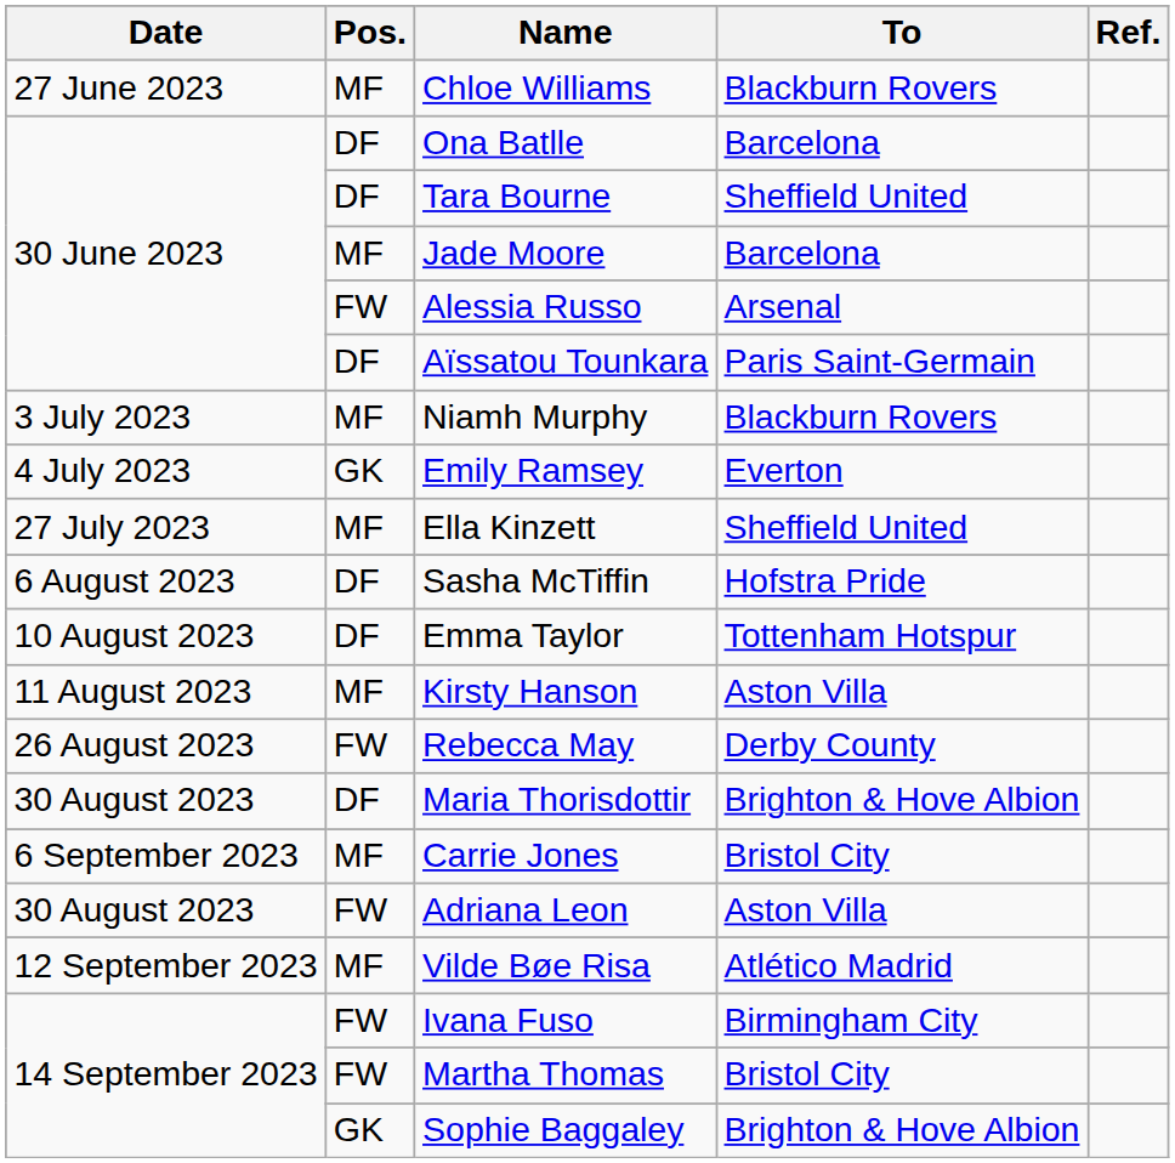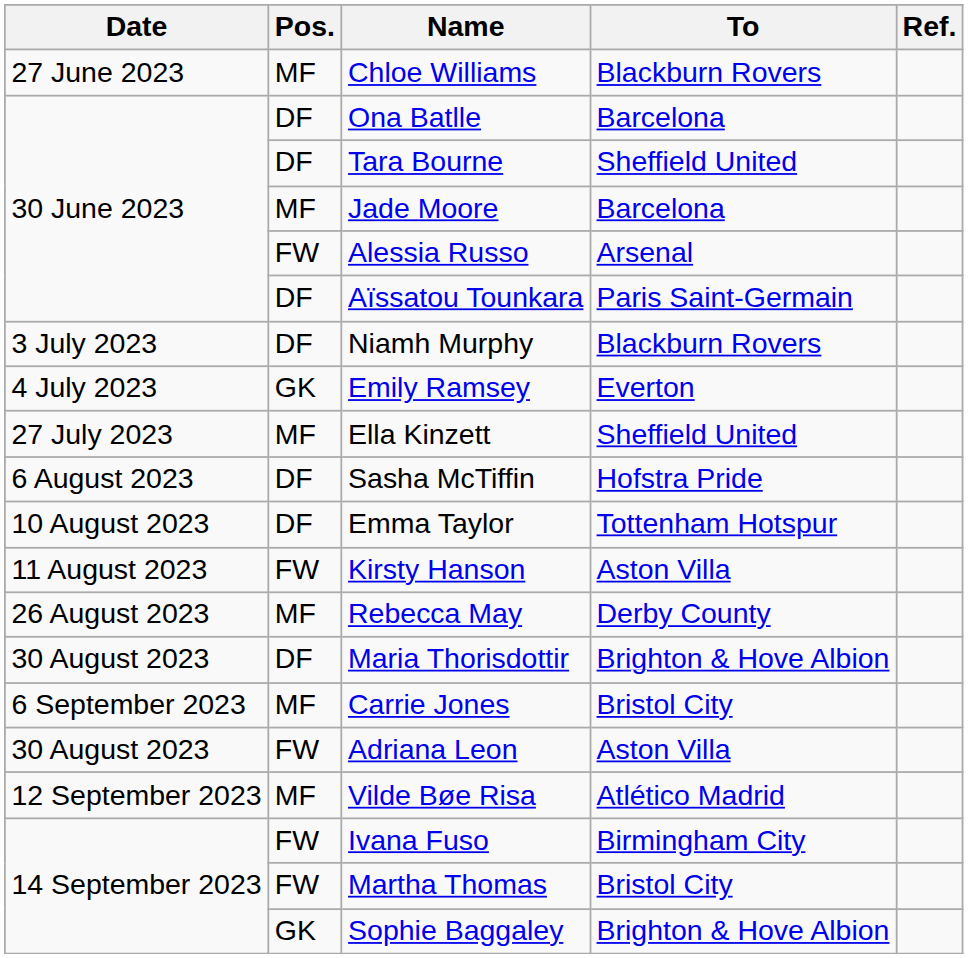Niamh Murphy | Pos.: MF -> DF
Kirsty Hanson | Pos.: MF -> FW
Rebecca May | Pos.: FW -> MF
